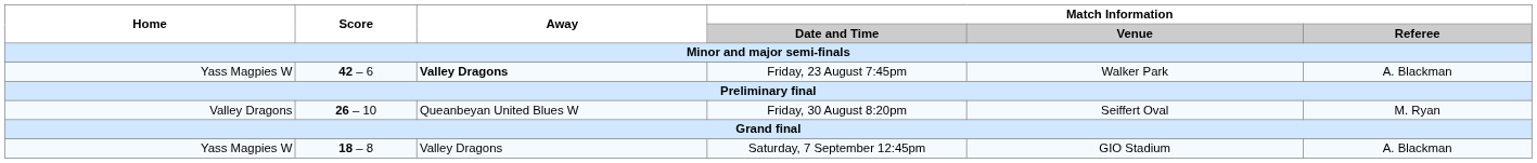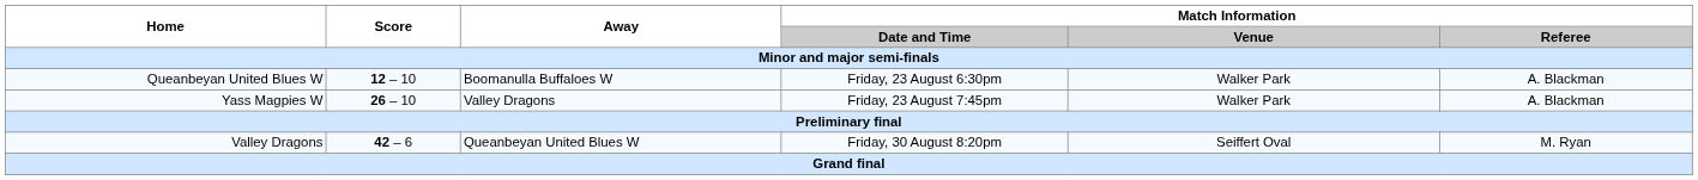+ row: Queanbeyan United Blues W | 12 – 10 | Boomanulla Buffaloes W | Friday, 23 August 6:30pm | Walker Park | A. Blackman
Friday, 23 August 7:45pm | Score: 42 – 6 -> 26 – 10
Friday, 23 August 7:45pm | Away: bold -> normal
Friday, 30 August 8:20pm | Score: 26 – 10 -> 42 – 6
- row: Yass Magpies W | 18 – 8 | Valley Dragons | Saturday, 7 September 12:45pm | GIO Stadium | A. Blackman
